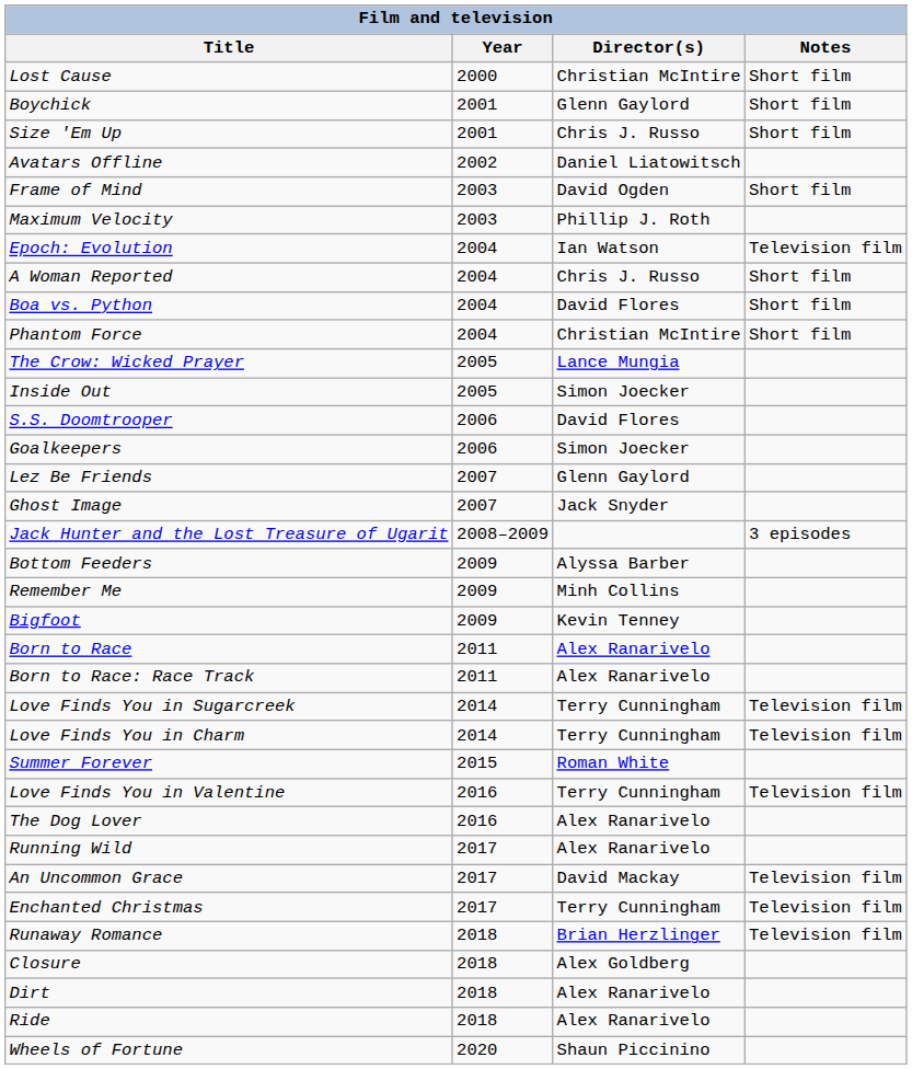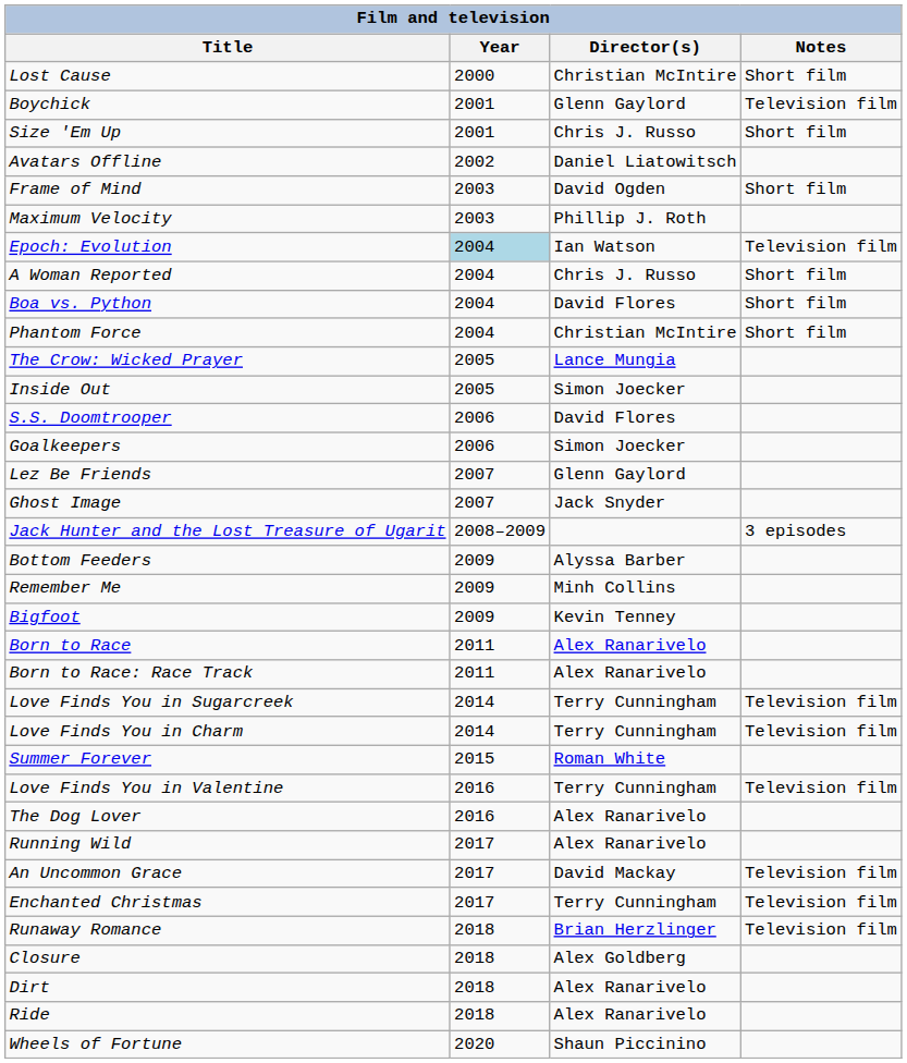Boychick | Notes: Short film -> Television film
Epoch: Evolution | Year: no background -> lightblue background
